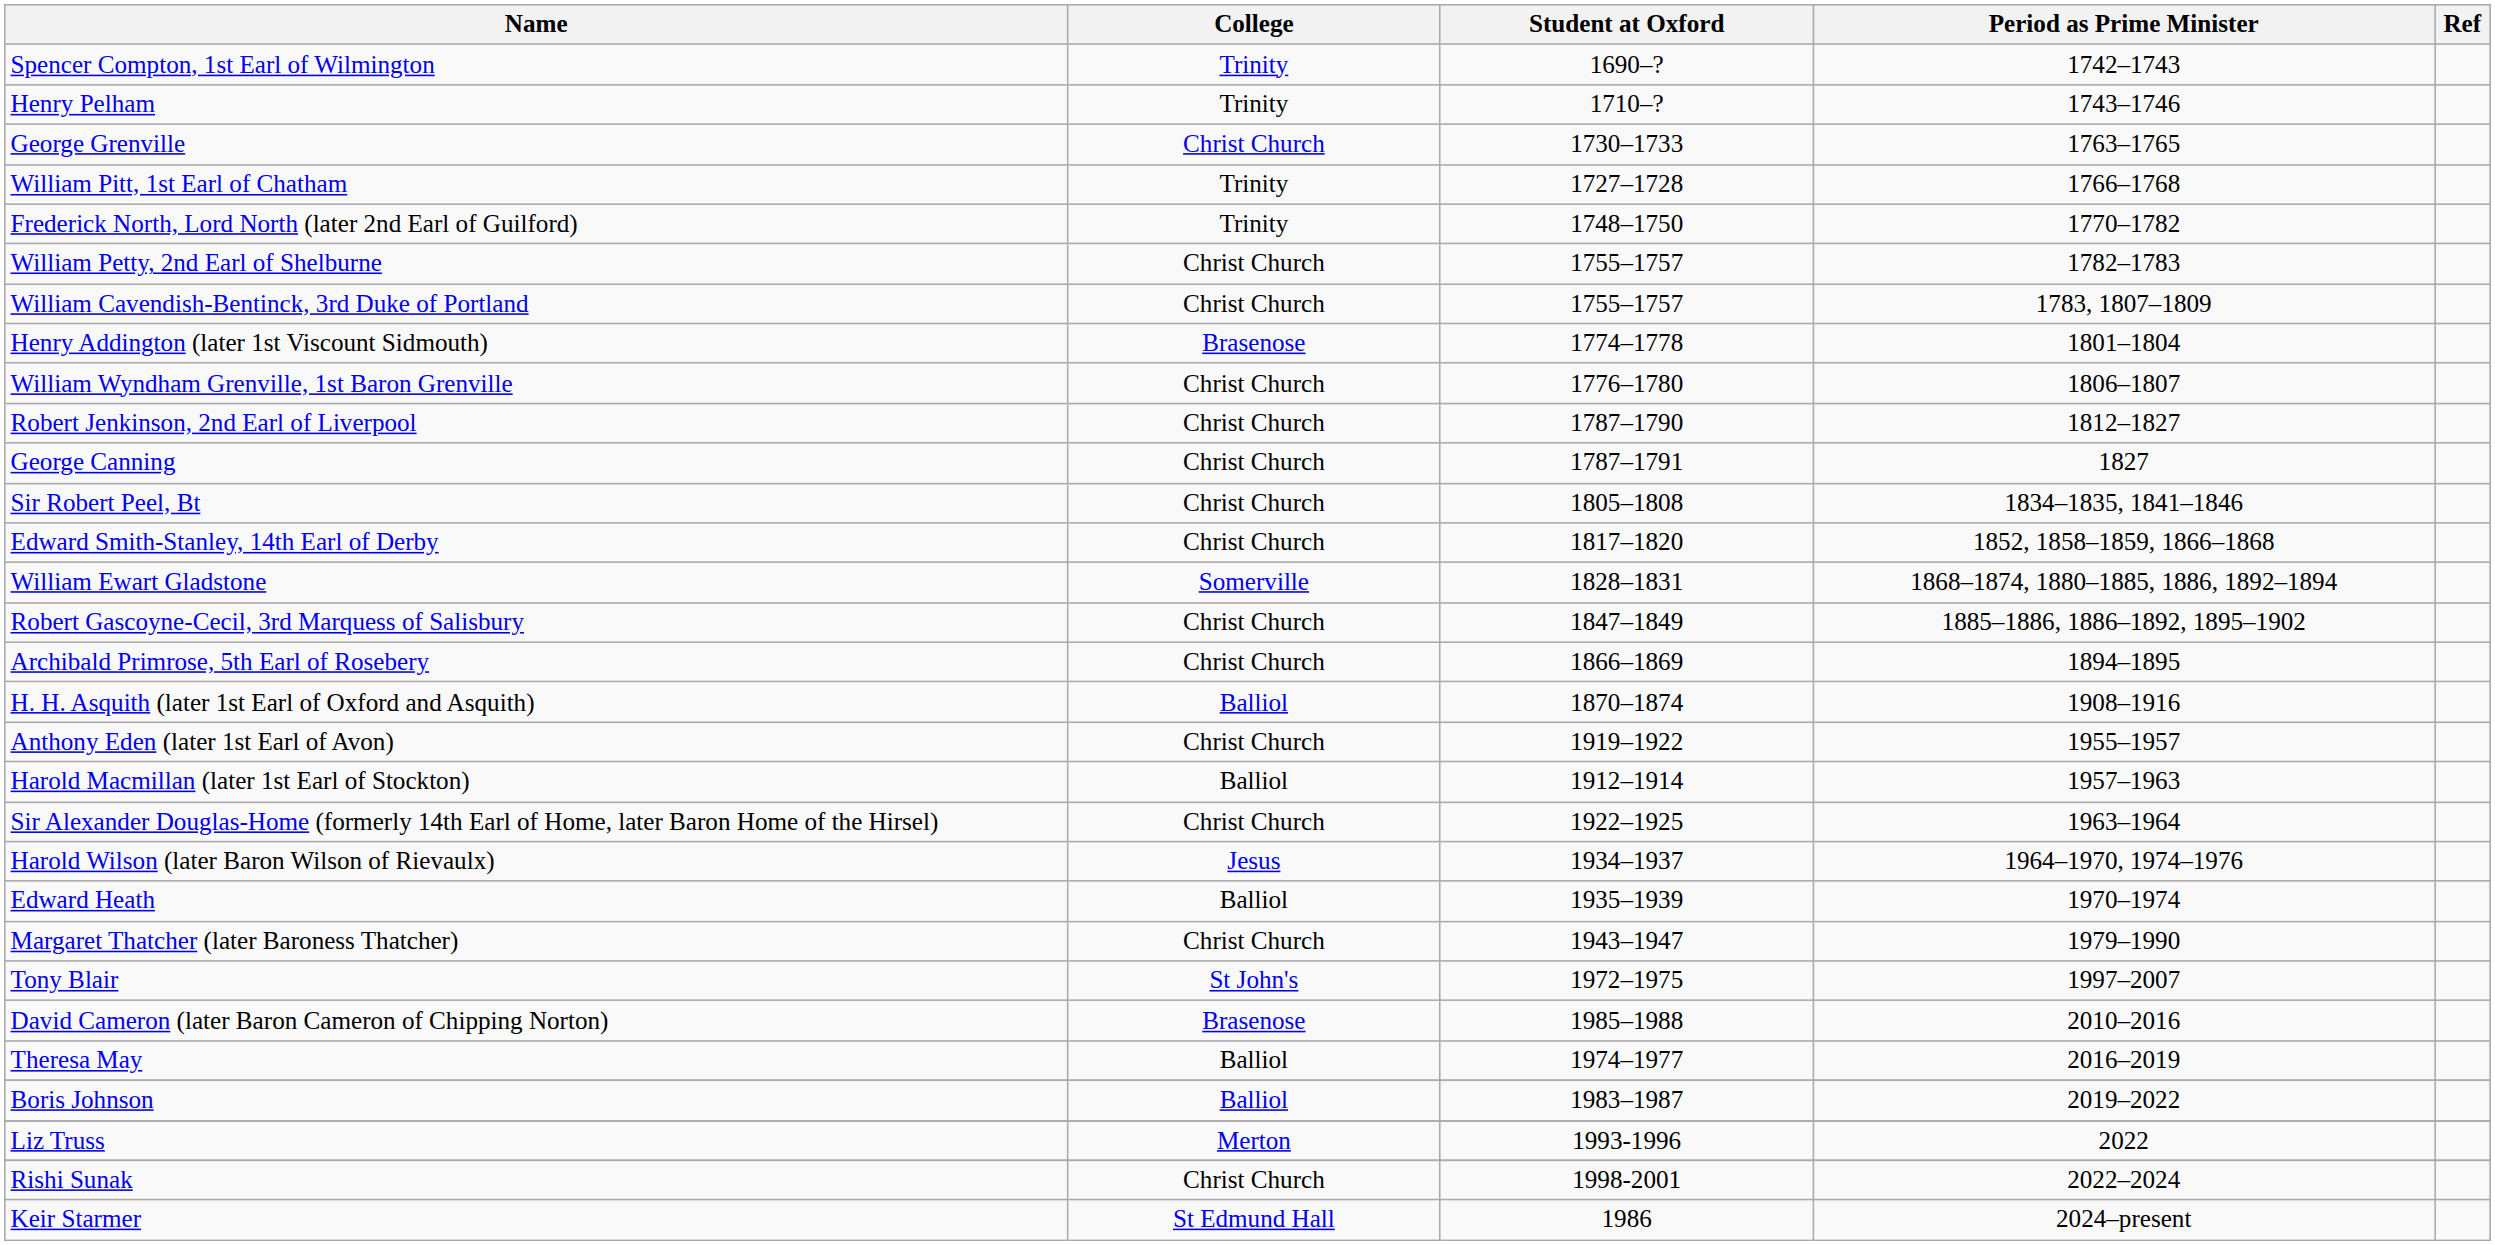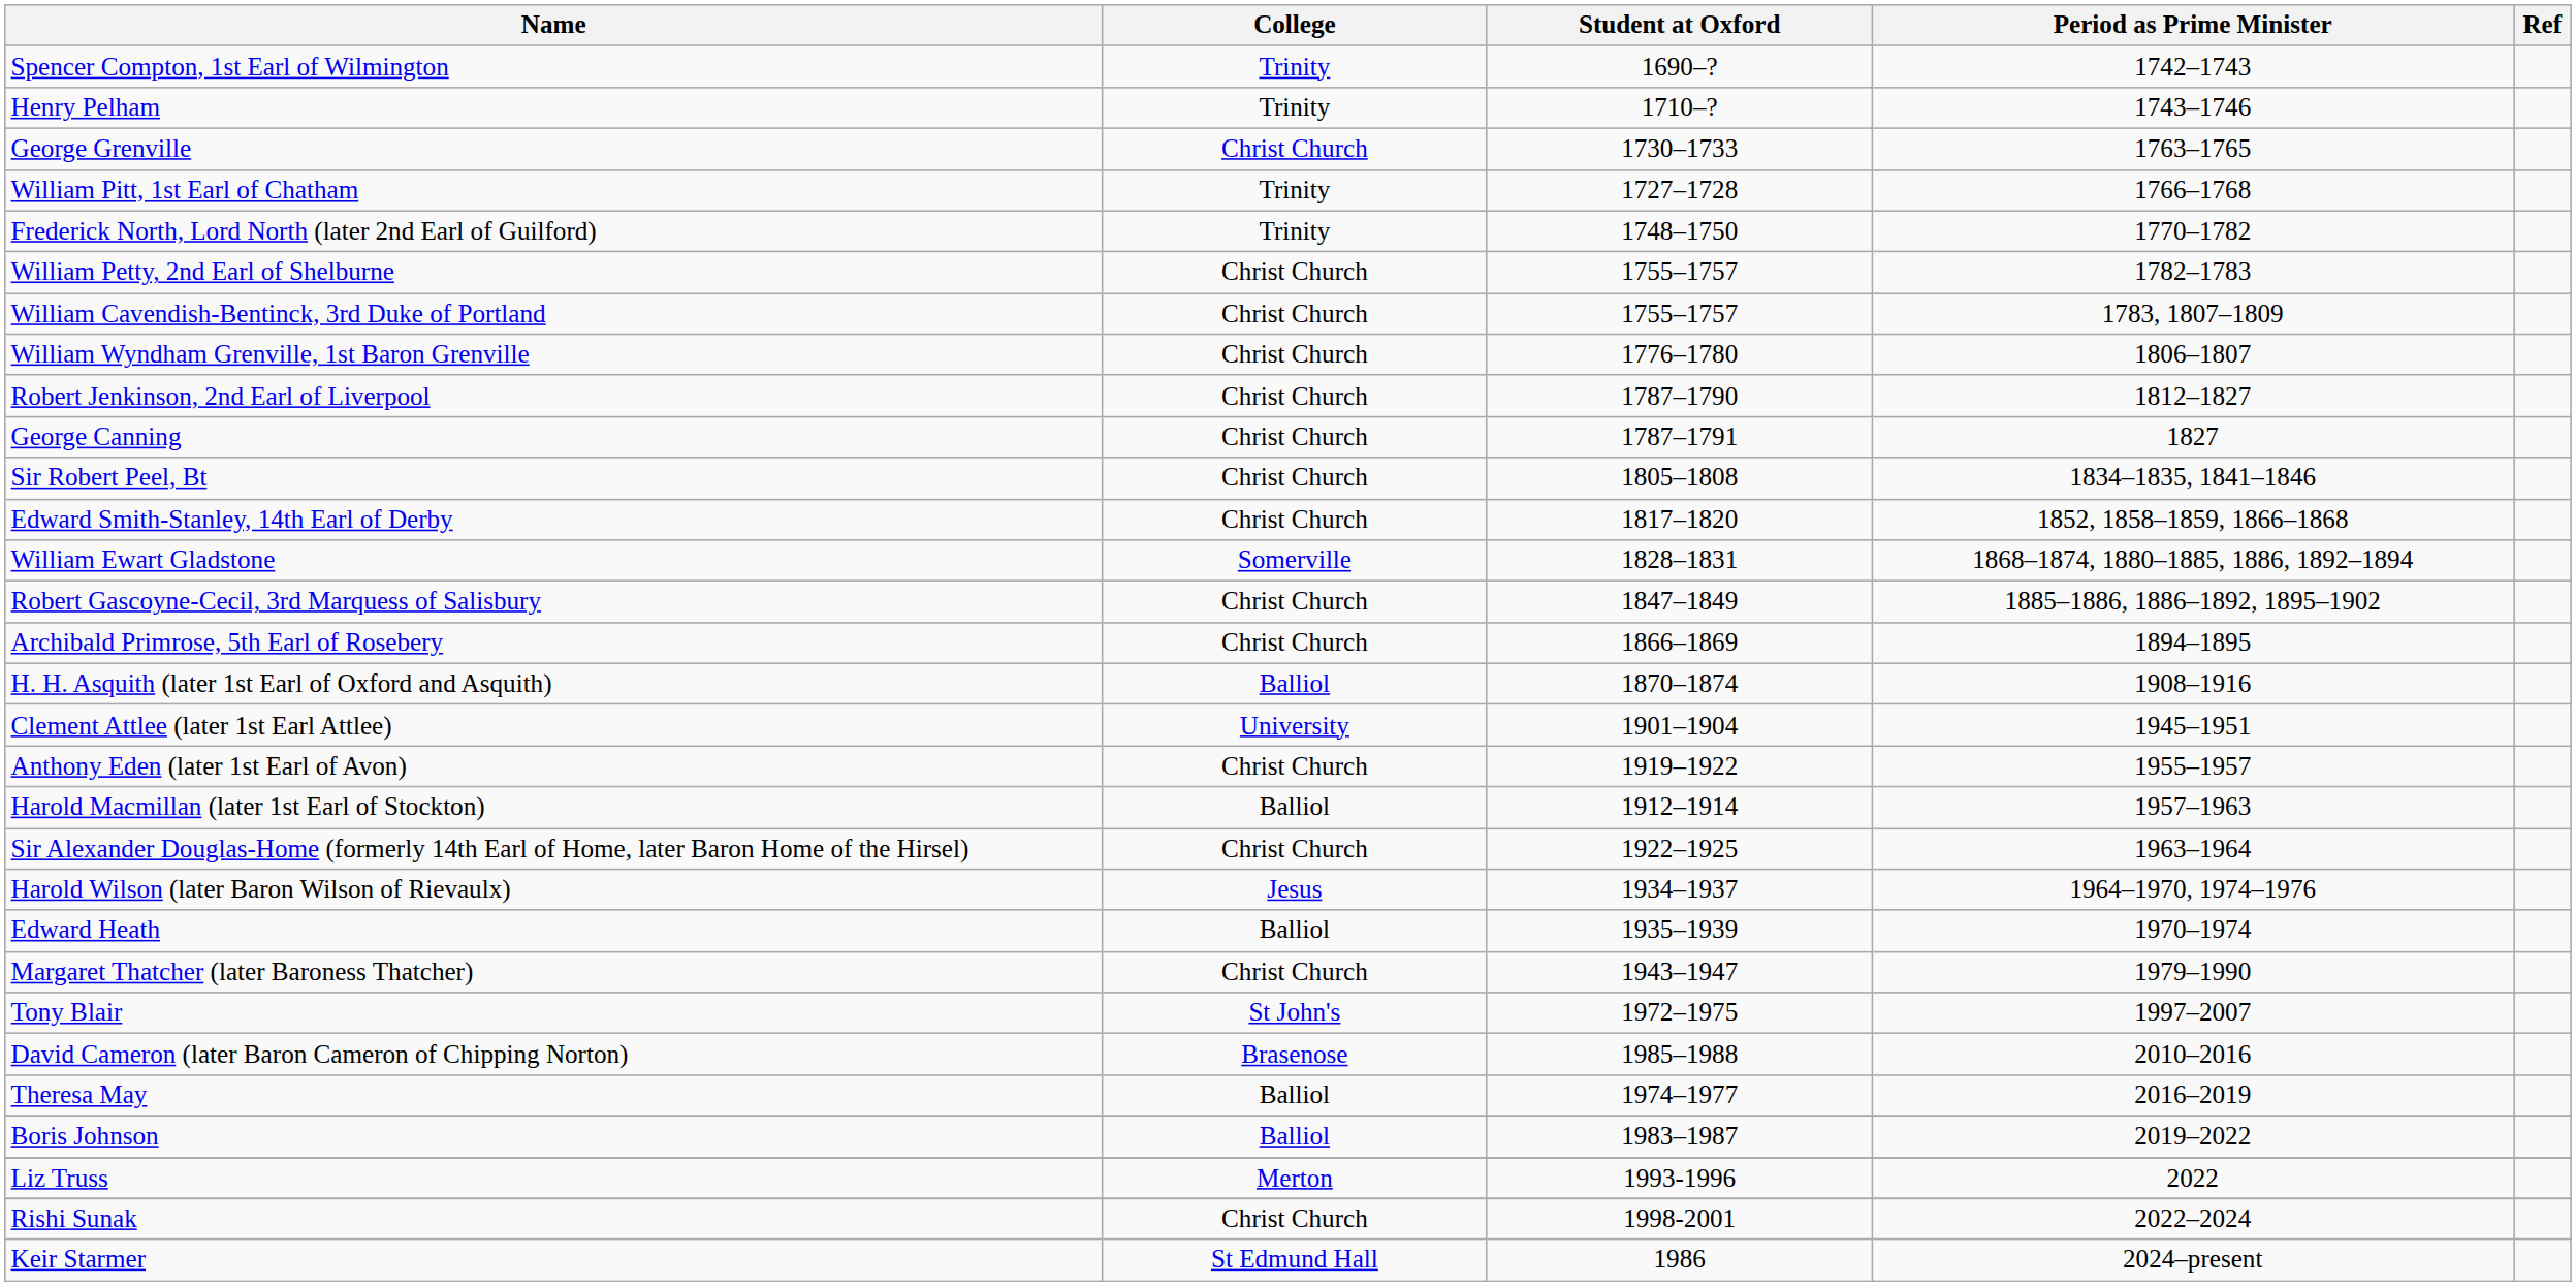- row: Henry Addington (later 1st Viscount Sidmouth) | Brasenose | 1774–1778 | 1801–1804
+ row: Clement Attlee (later 1st Earl Attlee) | University | 1901–1904 | 1945–1951
